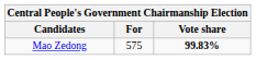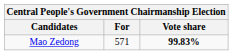Mao Zedong | For: 575 -> 571
